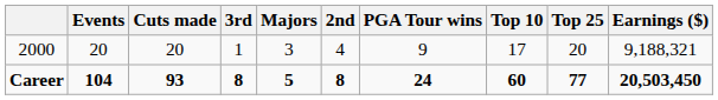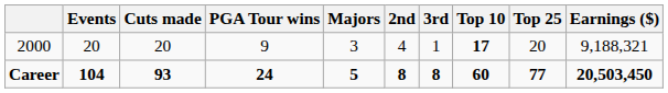columns swapped: PGA Tour wins <-> 3rd
2000 | Top 10: normal -> bold
